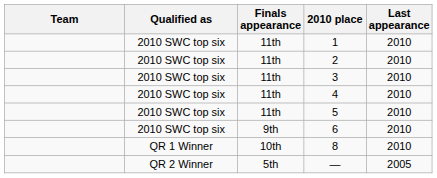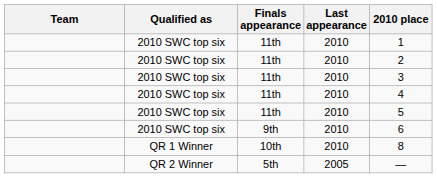columns swapped: Last appearance <-> 2010 place
